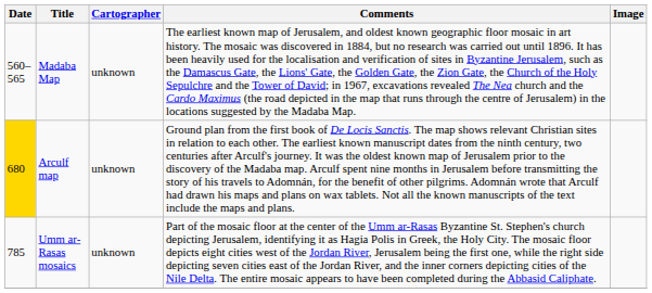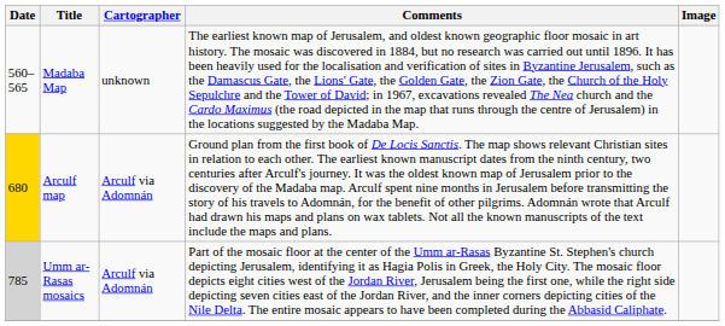Arculf map | Cartographer: unknown -> Arculf via Adomnán
Umm ar-Rasas mosaics | Date: no background -> lightgrey background
Umm ar-Rasas mosaics | Cartographer: unknown -> Arculf via Adomnán
